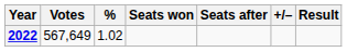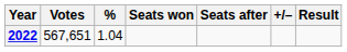2022 | Votes: 567,649 -> 567,651
2022 | %: 1.02 -> 1.04
